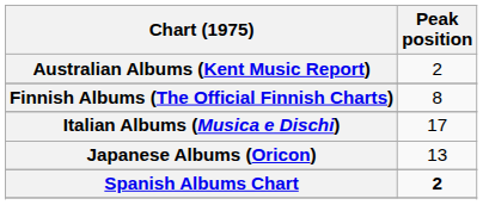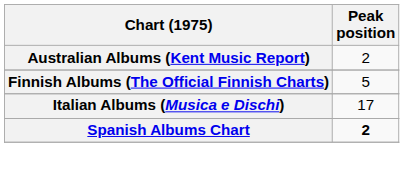Finnish Albums (The Official Finnish Charts) | Peak position: 8 -> 5
- row: Japanese Albums (Oricon) | 13
